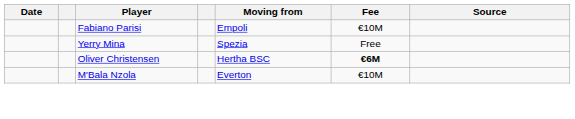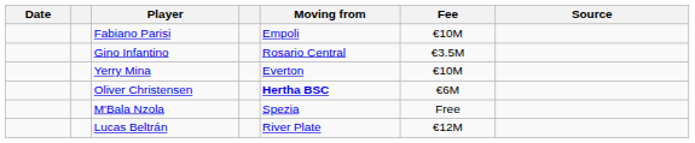+ row: Gino Infantino | Rosario Central | €3.5M
Yerry Mina | Moving from: Spezia -> Everton
Yerry Mina | Fee: Free -> €10M
Oliver Christensen | Moving from: normal -> bold
Oliver Christensen | Fee: bold -> normal
M'Bala Nzola | Moving from: Everton -> Spezia
M'Bala Nzola | Fee: €10M -> Free
+ row: Lucas Beltrán | River Plate | €12M
